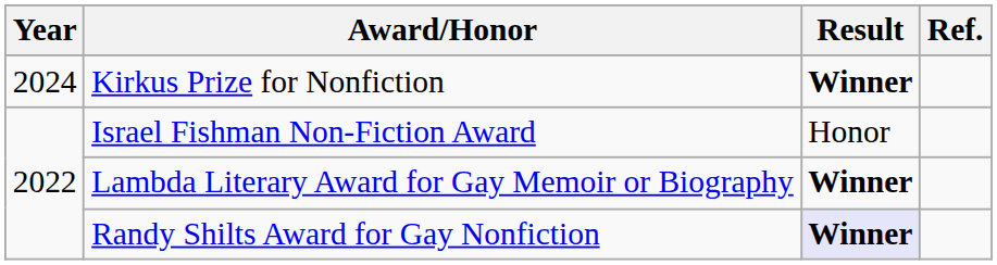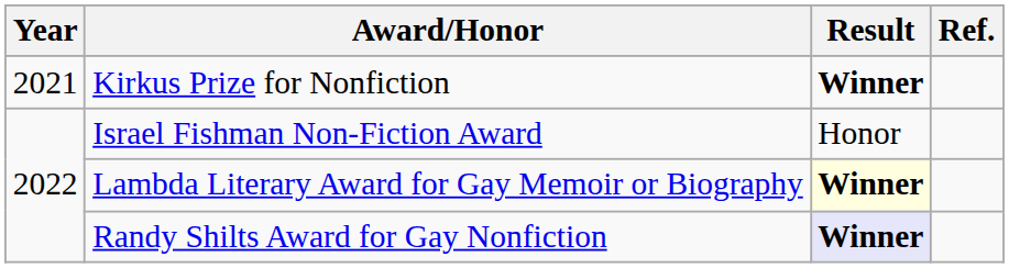Kirkus Prize for Nonfiction | Year: 2024 -> 2021
Lambda Literary Award for Gay Memoir or Biography | Result: no background -> lightyellow background
